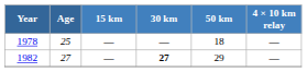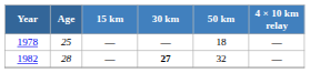1982 | Age: 27 -> 28
1982 | 50 km: 29 -> 32
